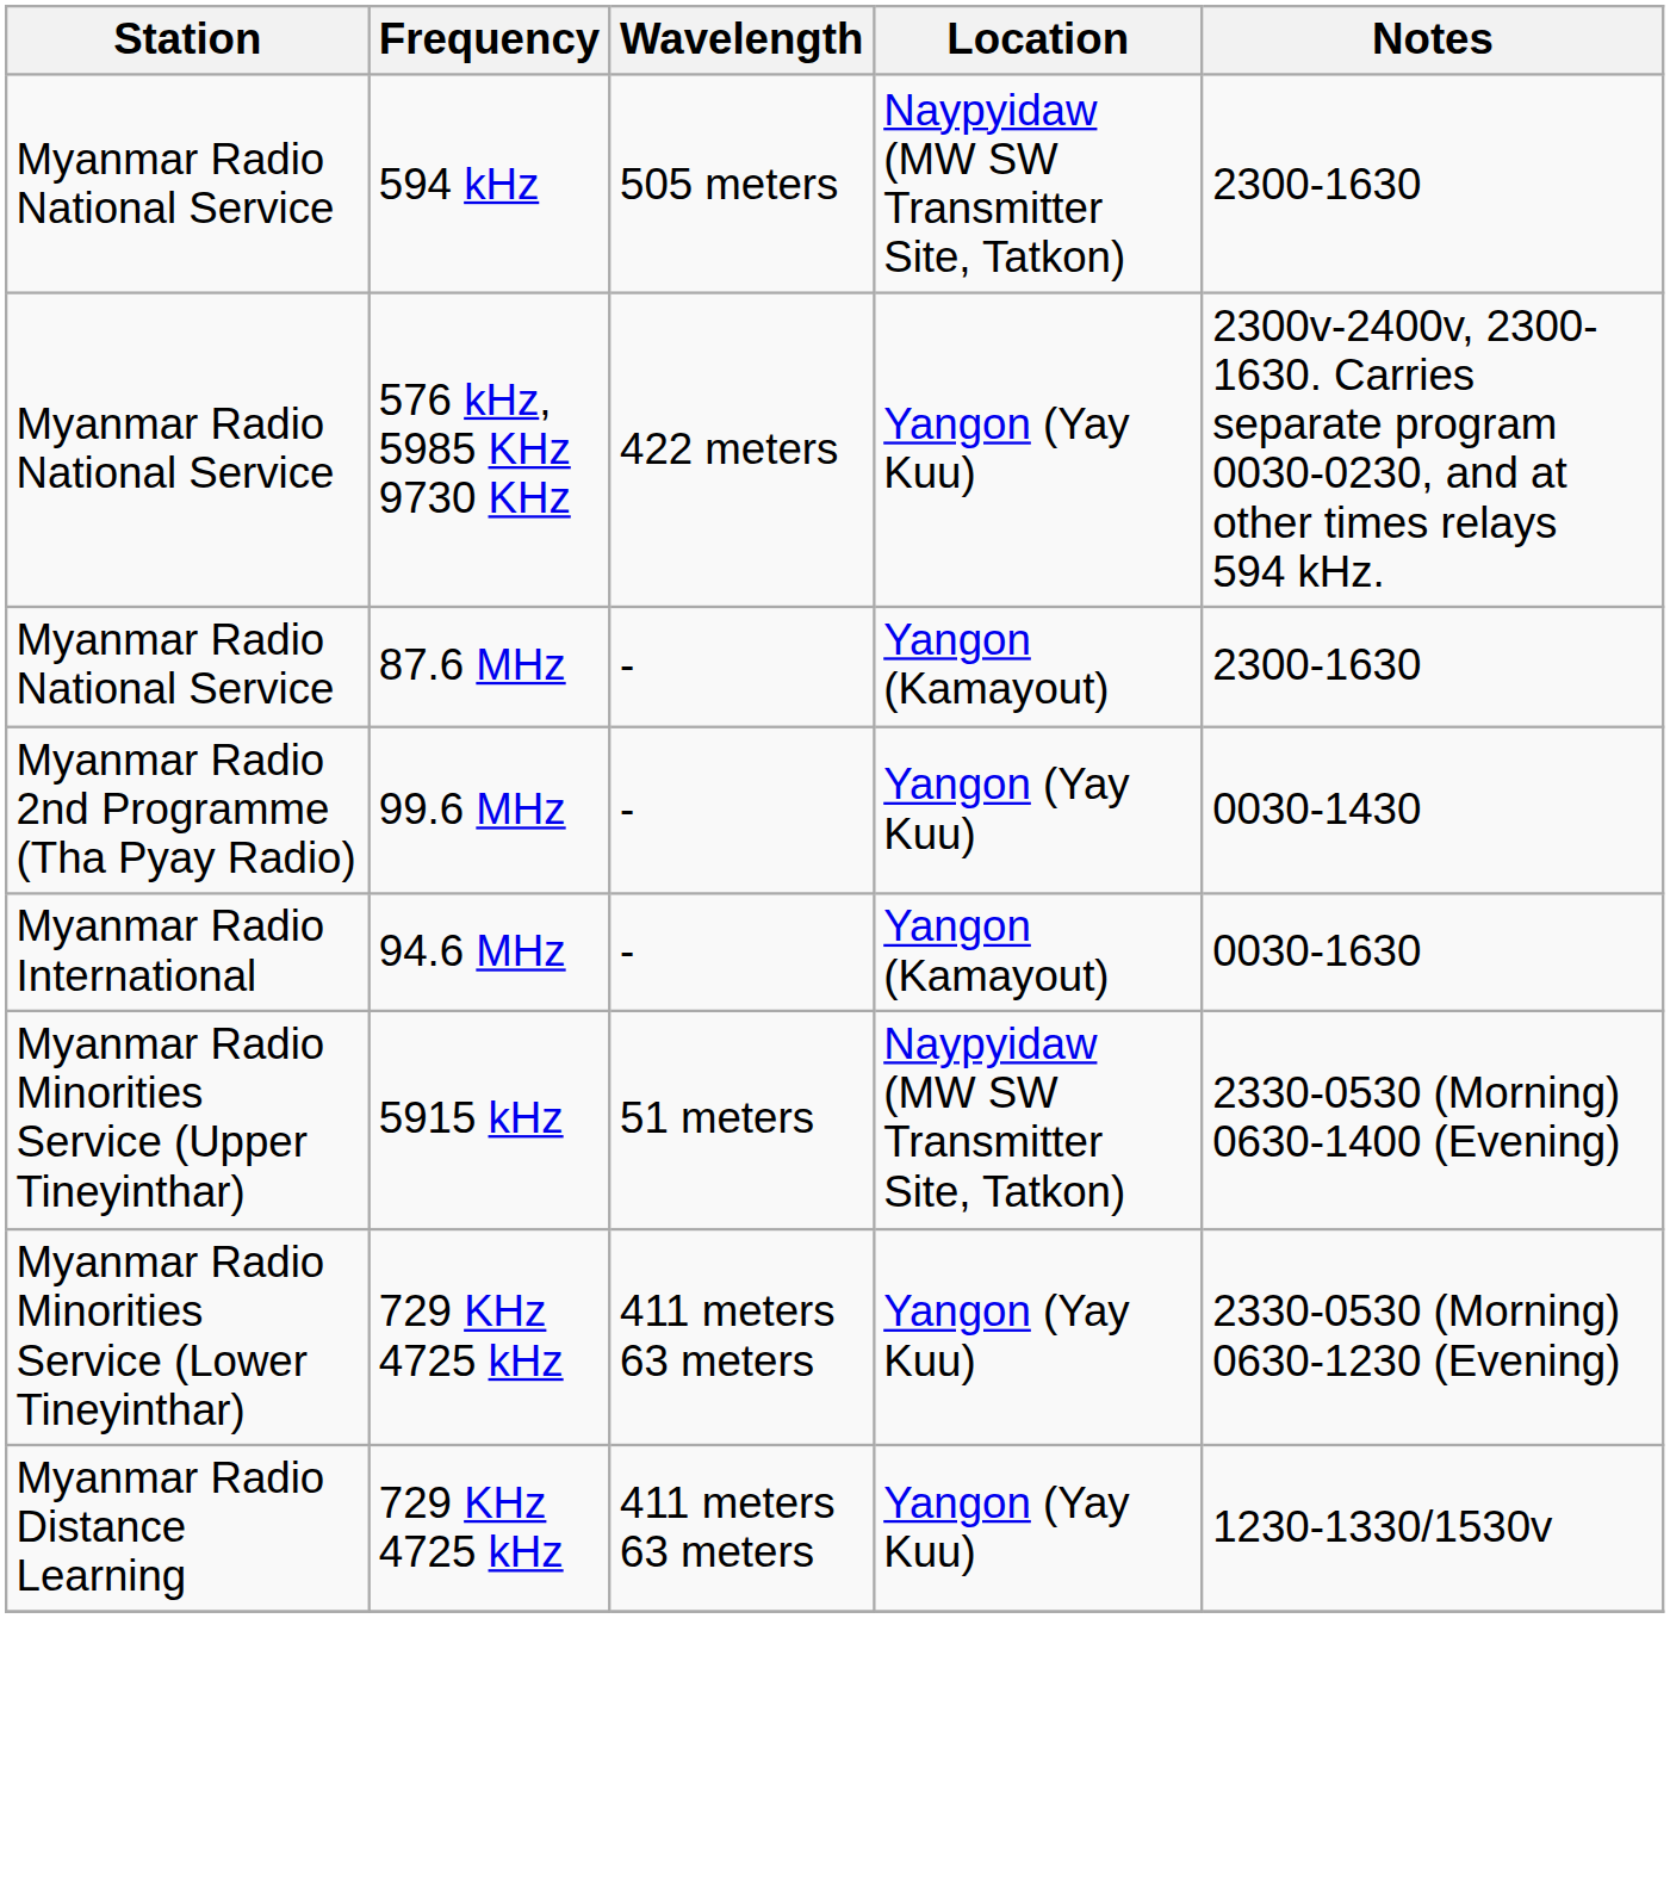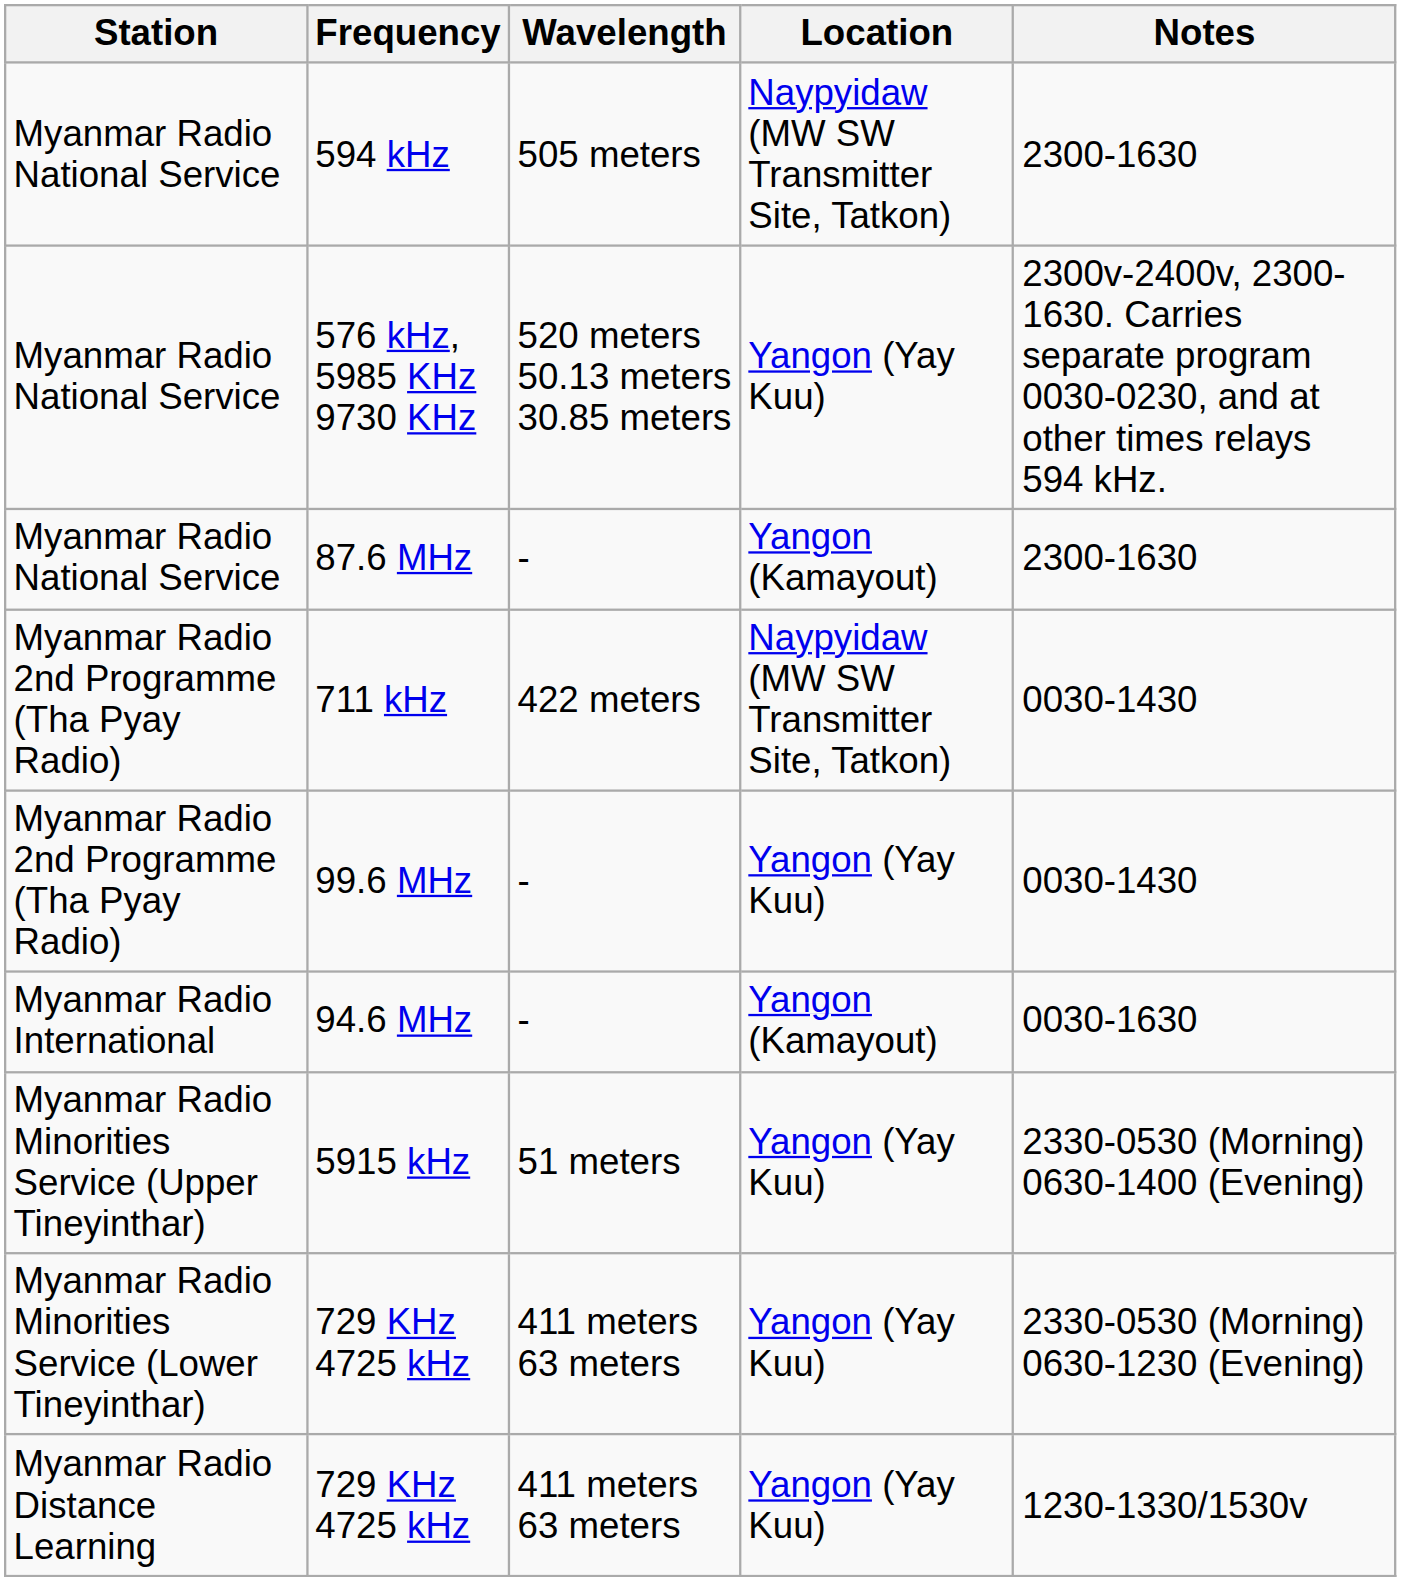576 kHz, 5985 KHz 9730 KHz | Wavelength: 422 meters -> 520 meters 50.13 meters 30.85 meters
+ row: Myanmar Radio 2nd Programme (Tha Pyay Radio) | 711 kHz | 422 meters | Naypyidaw (MW SW Transmitter Site, Tatkon) | 0030-1430
5915 kHz | Location: Naypyidaw (MW SW Transmitter Site, Tatkon) -> Yangon (Yay Kuu)
